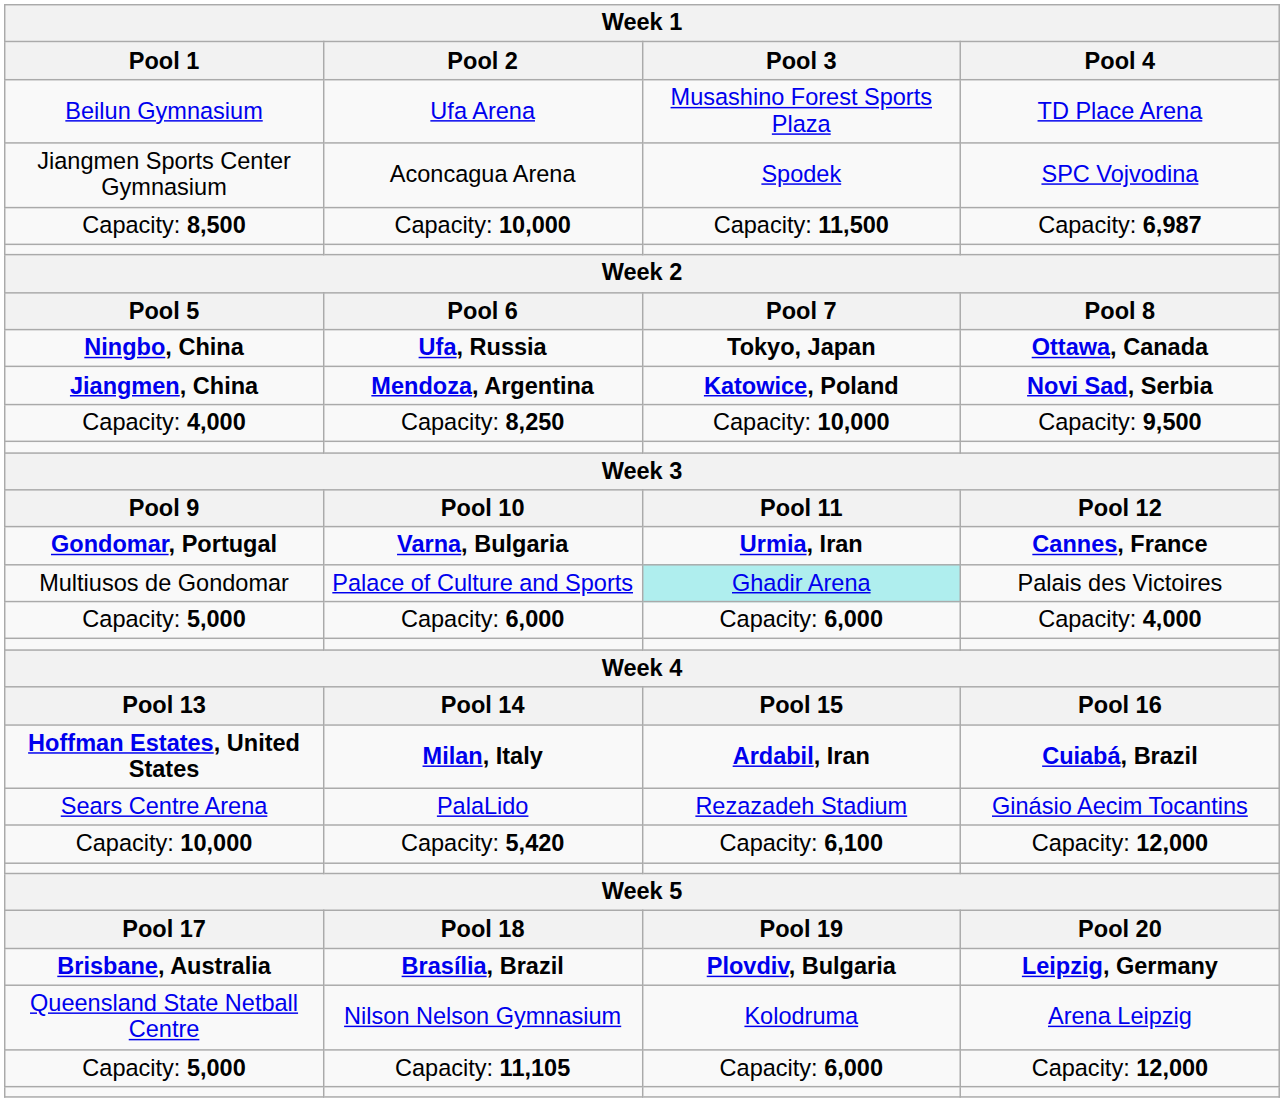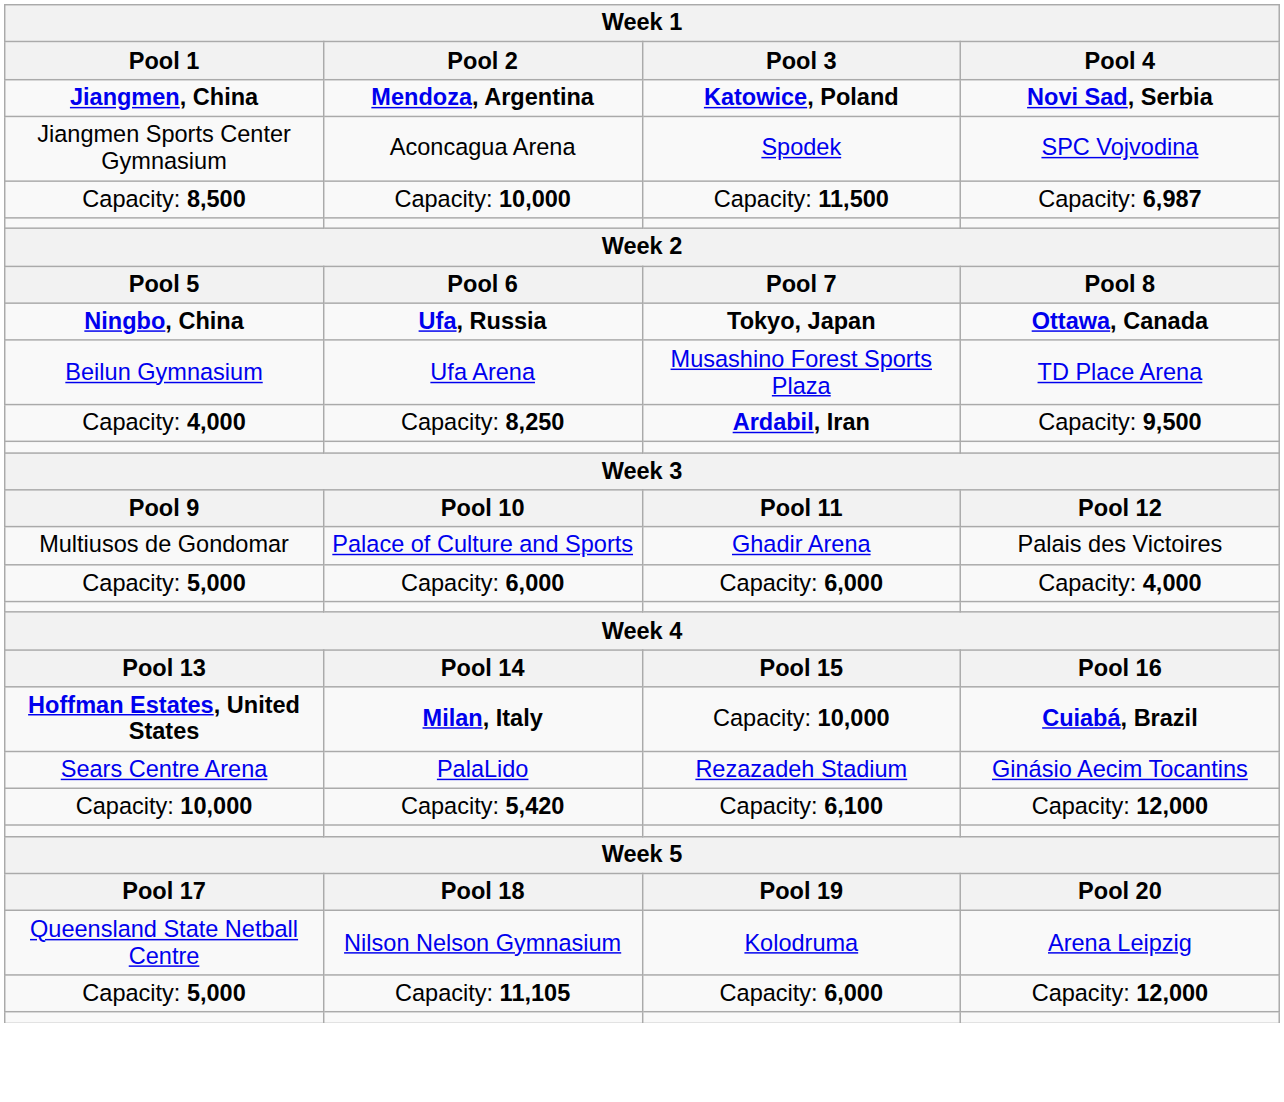rows swapped: Mendoza, Argentina <-> Ufa Arena
Capacity: 8,250 | Pool 3: Capacity: 10,000 -> Ardabil, Iran
- row: Gondomar, Portugal | Varna, Bulgaria | Urmia, Iran | Cannes, France
Palace of Culture and Sports | Pool 3: paleturquoise background -> no background
Milan, Italy | Pool 3: Ardabil, Iran -> Capacity: 10,000
- row: Brisbane, Australia | Brasília, Brazil | Plovdiv, Bulgaria | Leipzig, Germany
